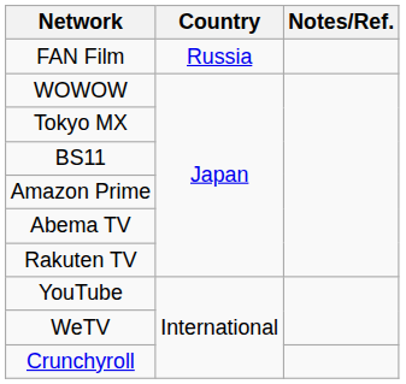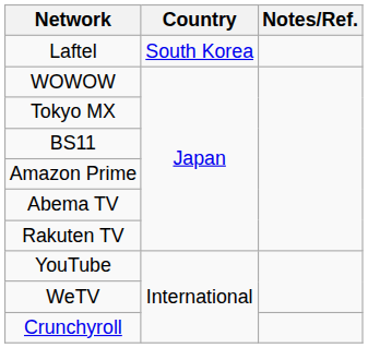+ row: Laftel | South Korea
- row: FAN Film | Russia
